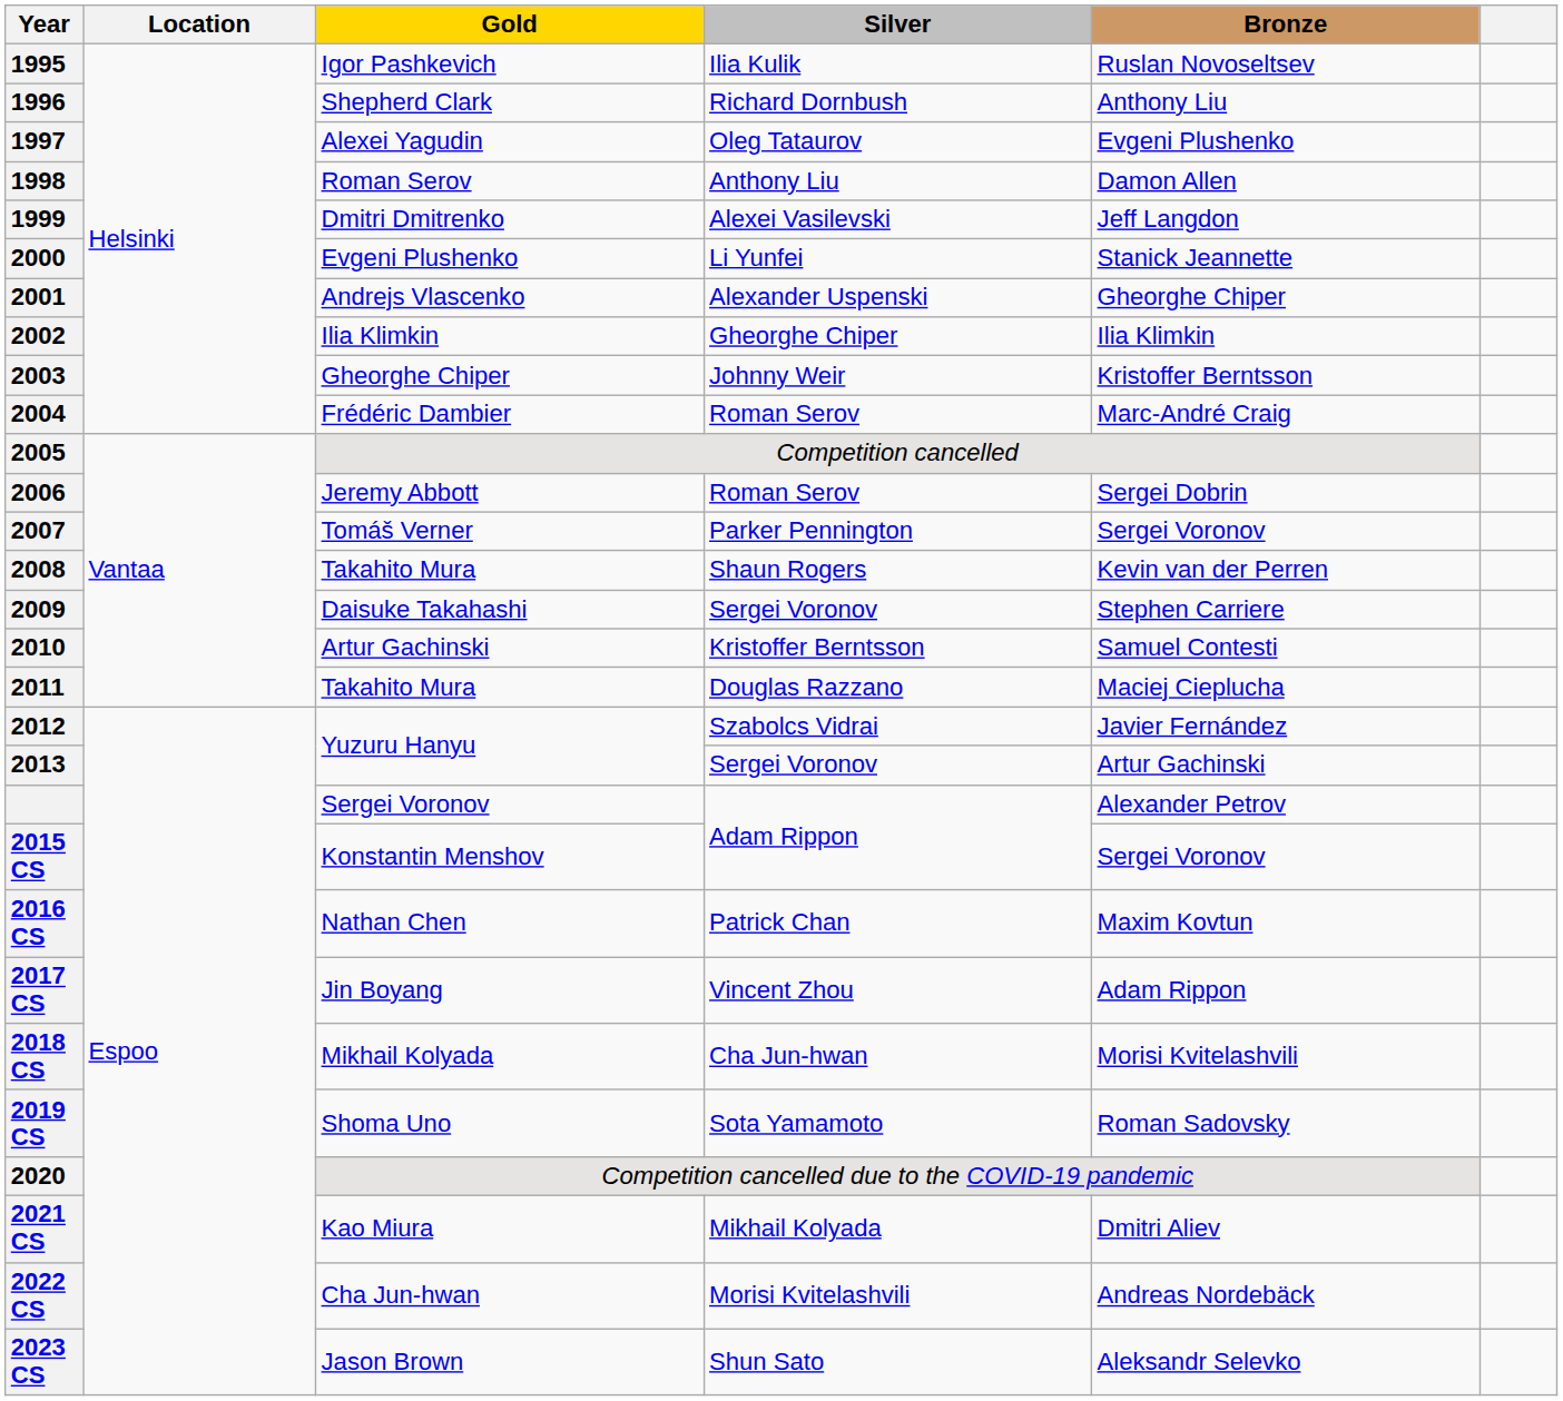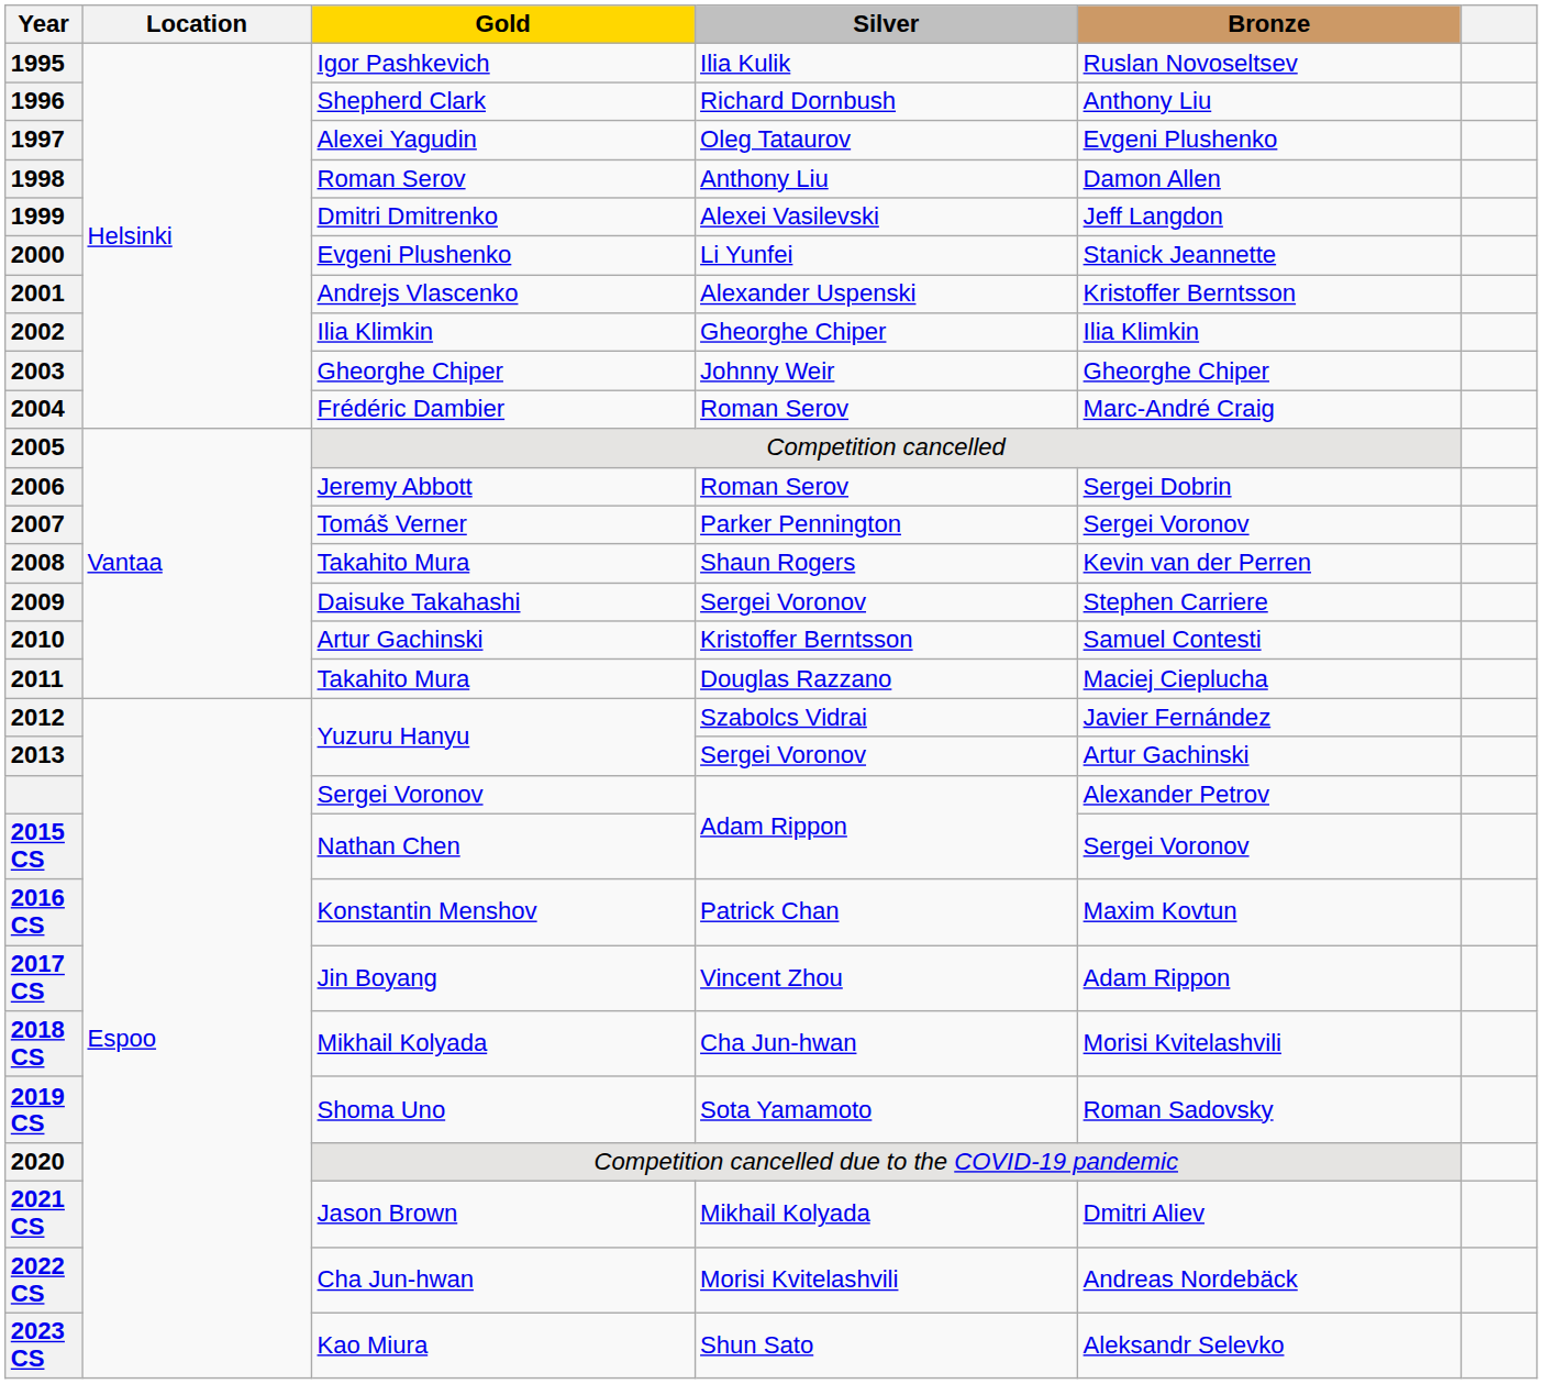2001 | Bronze: Gheorghe Chiper -> Kristoffer Berntsson
2003 | Bronze: Kristoffer Berntsson -> Gheorghe Chiper
2015 CS | Gold: Konstantin Menshov -> Nathan Chen
2016 CS | Gold: Nathan Chen -> Konstantin Menshov
2021 CS | Gold: Kao Miura -> Jason Brown
2023 CS | Gold: Jason Brown -> Kao Miura
